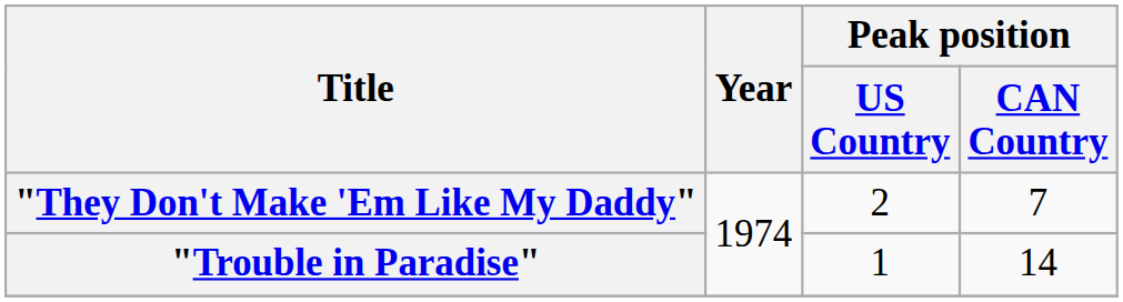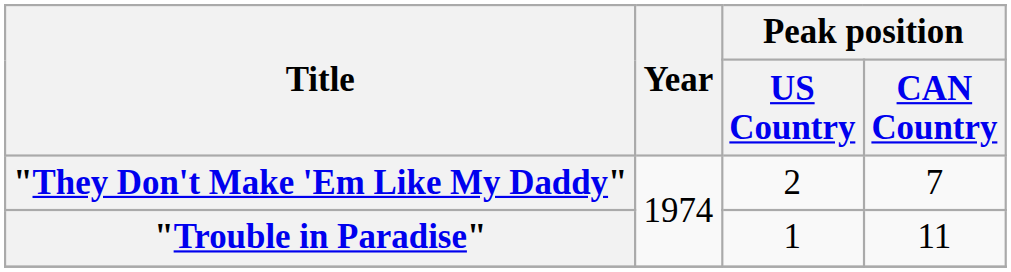"Trouble in Paradise" | Peak position / CAN Country: 14 -> 11
